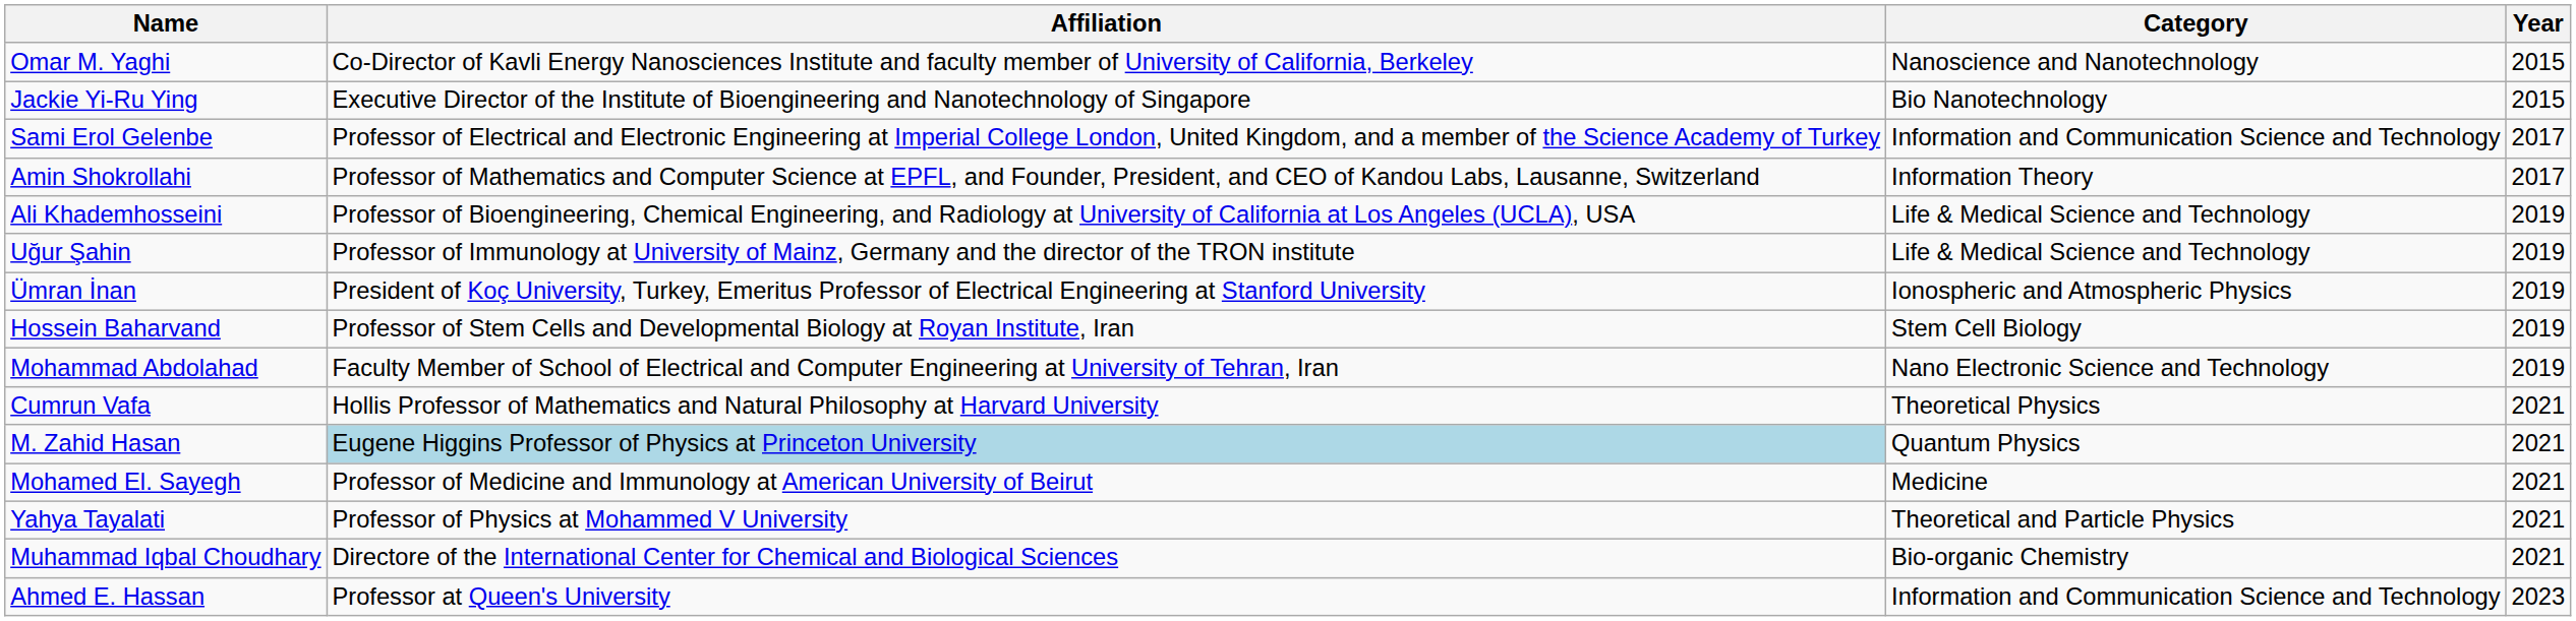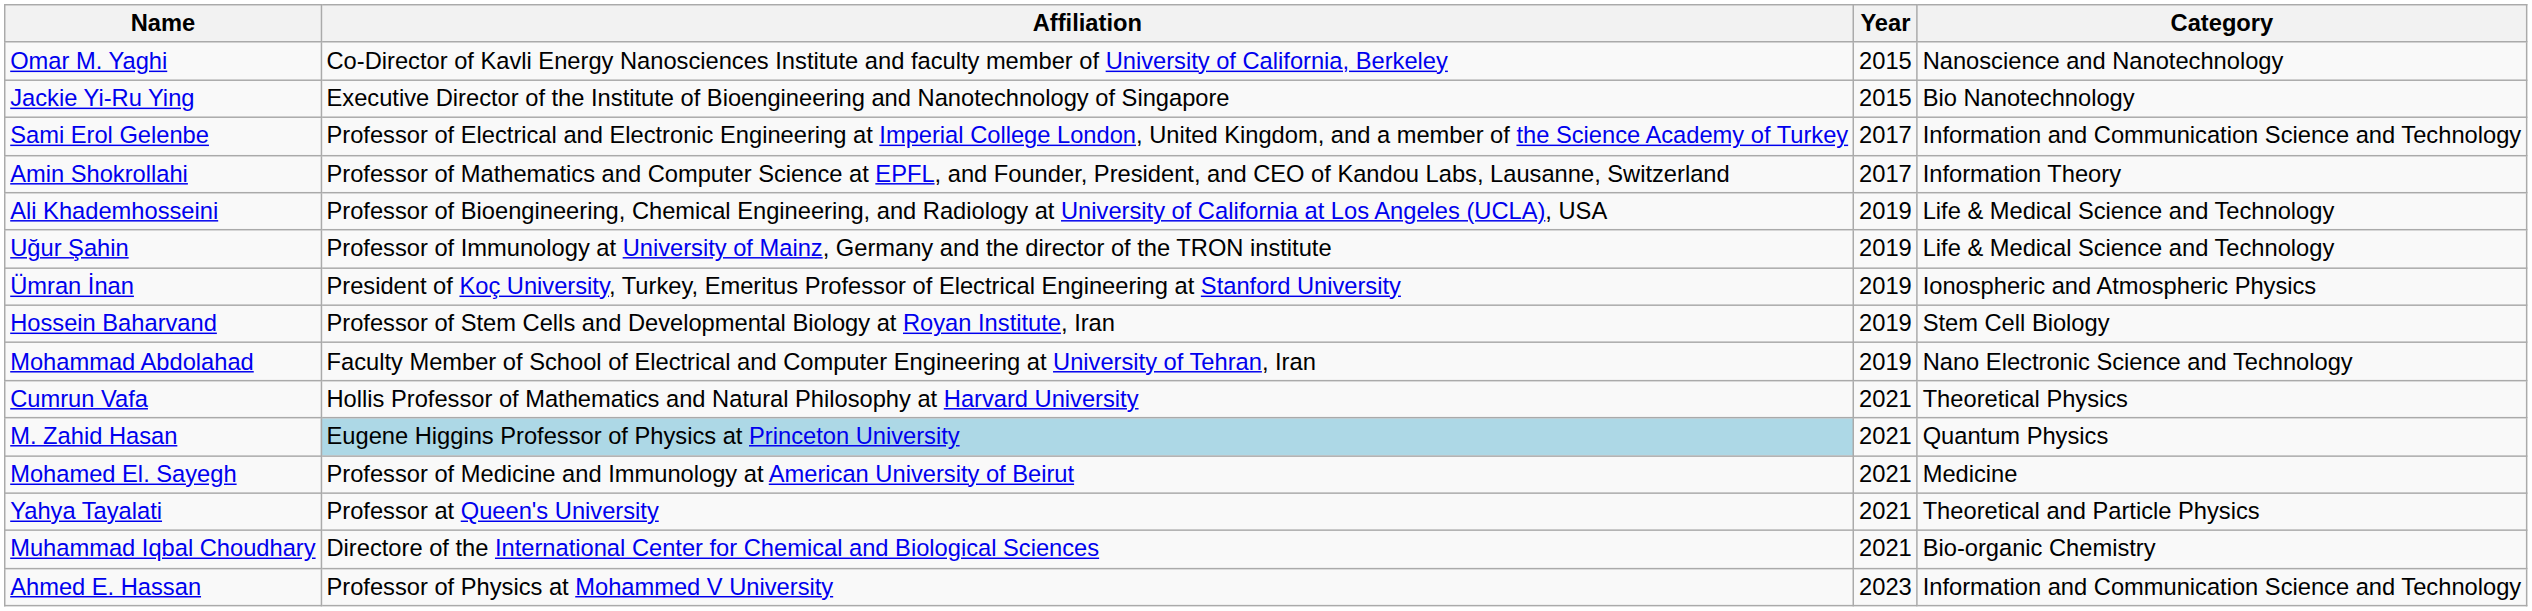columns swapped: Year <-> Category
Yahya Tayalati | Affiliation: Professor of Physics at Mohammed V University -> Professor at Queen's University
Ahmed E. Hassan | Affiliation: Professor at Queen's University -> Professor of Physics at Mohammed V University
